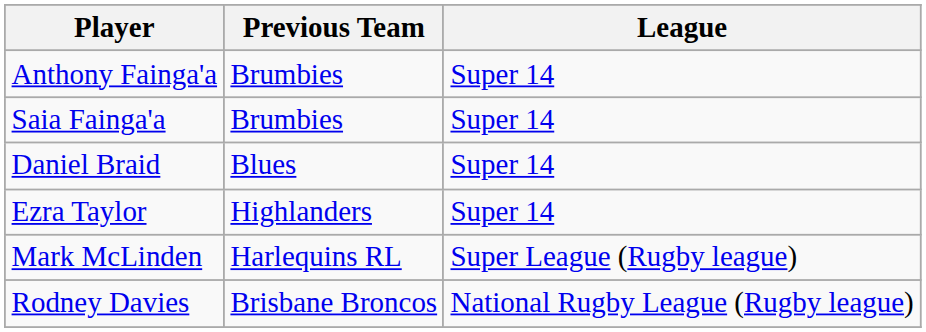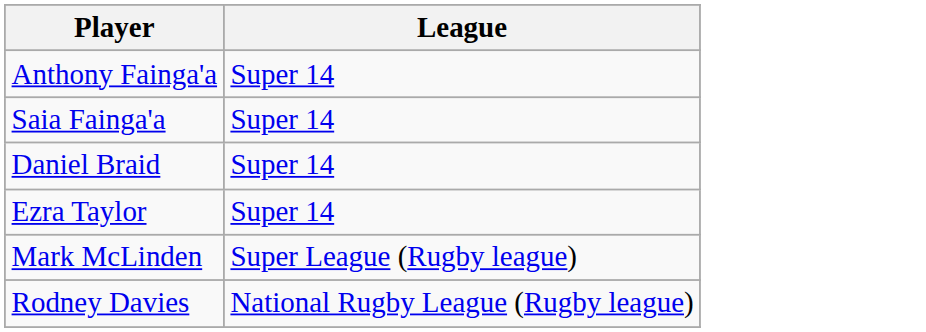- column: Previous Team | Brumbies | Brumbies | Blues | Highlanders | Harlequins RL | Brisbane Broncos
